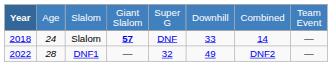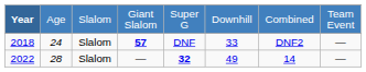2018 | column 7: 14 -> DNF2
2022 | column 3: DNF1 -> Slalom
2022 | column 5: normal -> bold
2022 | column 7: DNF2 -> 14
